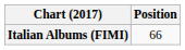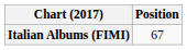Italian Albums (FIMI) | Position: 66 -> 67
